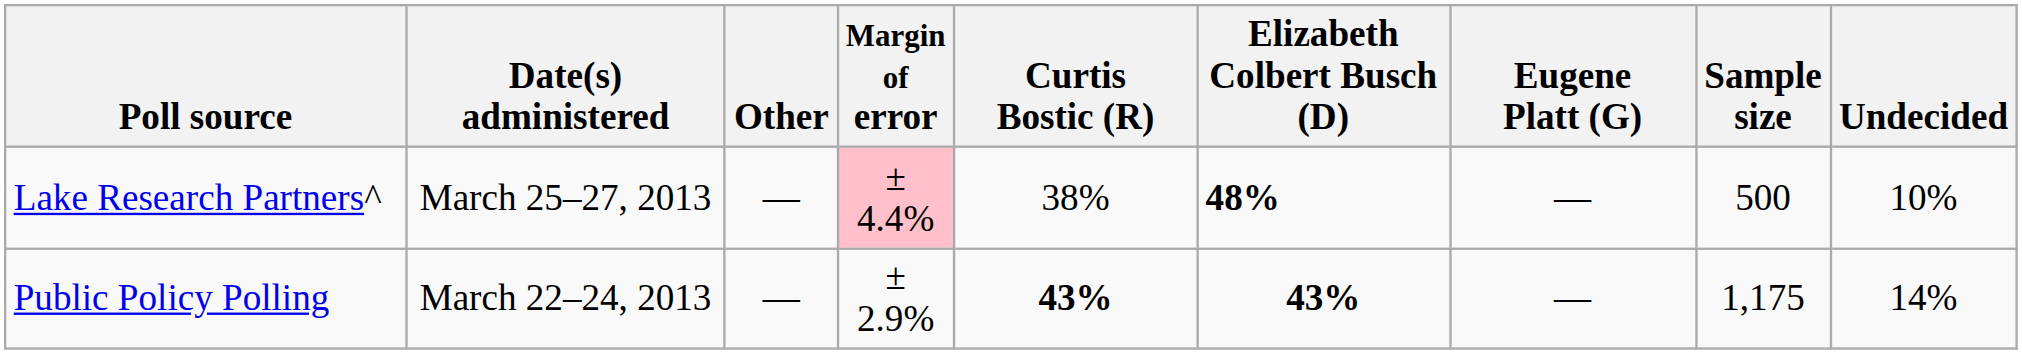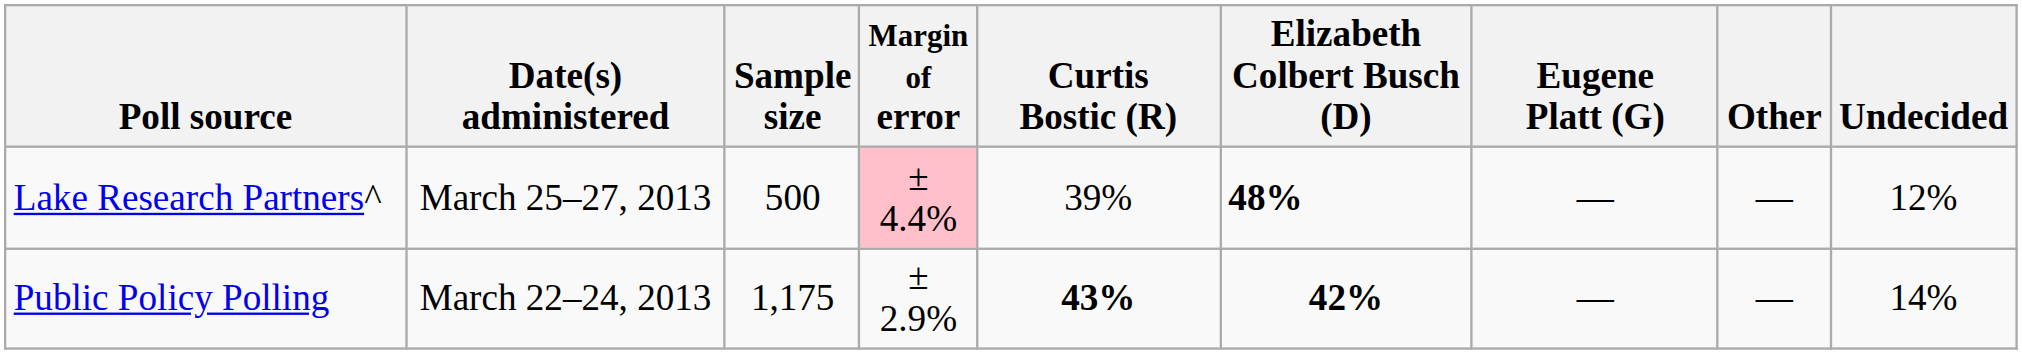columns swapped: Sample size <-> Other
Lake Research Partners^ | Curtis Bostic (R): 38% -> 39%
Lake Research Partners^ | Undecided: 10% -> 12%
Public Policy Polling | Elizabeth Colbert Busch (D): 43% -> 42%
